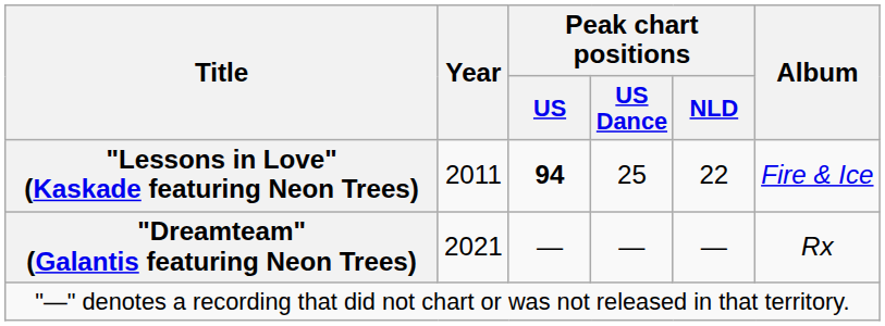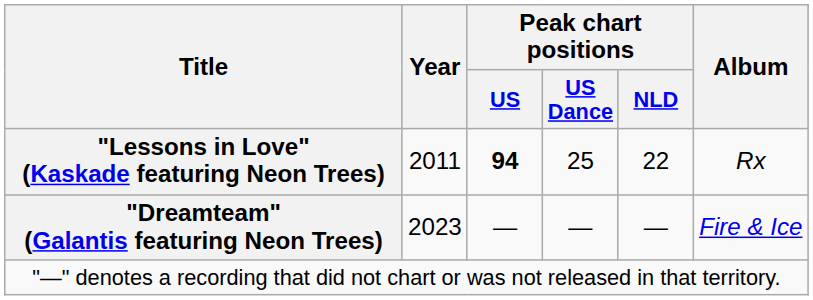"Lessons in Love" (Kaskade featuring Neon Trees) | Album: Fire & Ice -> Rx
"Dreamteam" (Galantis featuring Neon Trees) | Year: 2021 -> 2023
"Dreamteam" (Galantis featuring Neon Trees) | Album: Rx -> Fire & Ice
